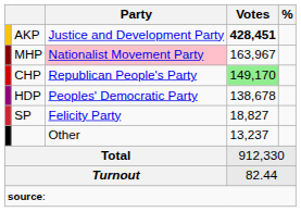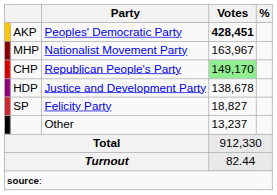AKP | Party: Justice and Development Party -> Peoples' Democratic Party
MHP | Party: pink background -> no background
HDP | Party: Peoples' Democratic Party -> Justice and Development Party
